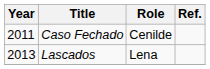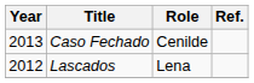Caso Fechado | Year: 2011 -> 2013
Lascados | Year: 2013 -> 2012
